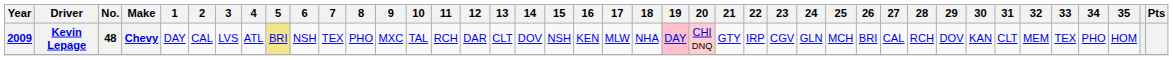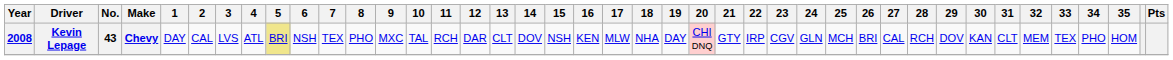Kevin Lepage | Year: 2009 -> 2008
Kevin Lepage | No.: 48 -> 43
Kevin Lepage | 19: pink background -> no background
